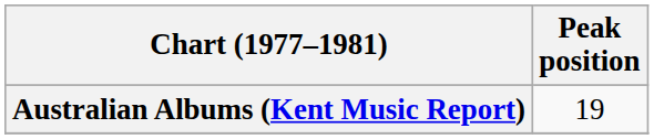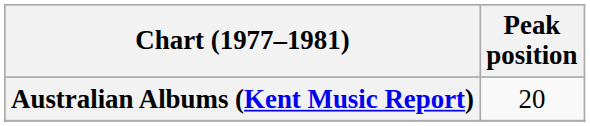Australian Albums (Kent Music Report) | Peak position: 19 -> 20
